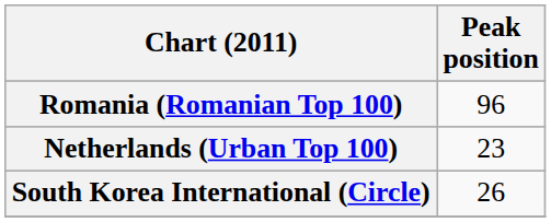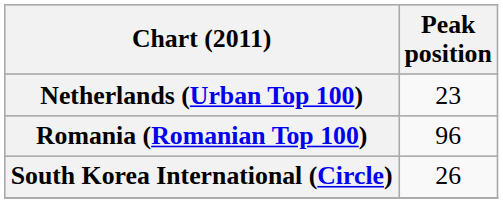rows swapped: Netherlands (Urban Top 100) <-> Romania (Romanian Top 100)
